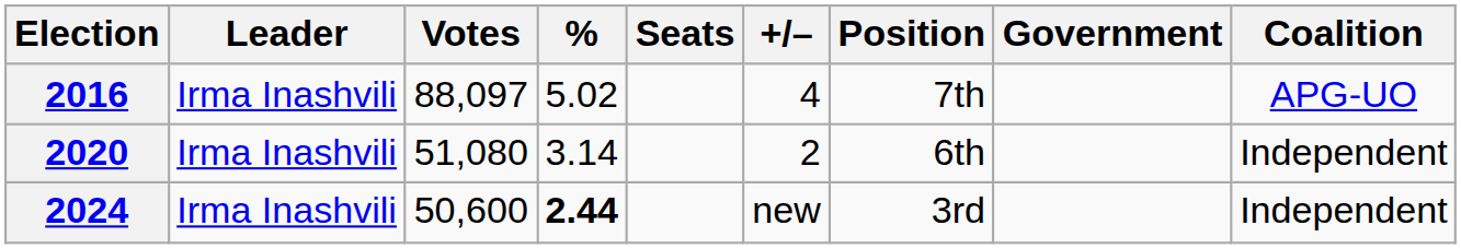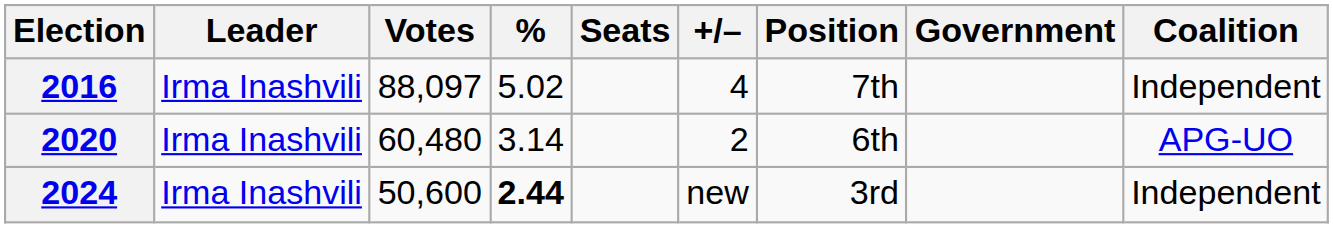2016 | Coalition: APG-UO -> Independent
2020 | Votes: 51,080 -> 60,480
2020 | Coalition: Independent -> APG-UO
